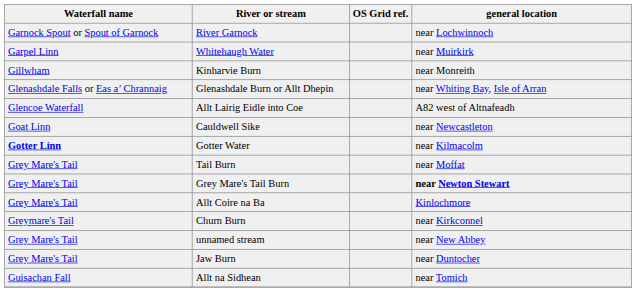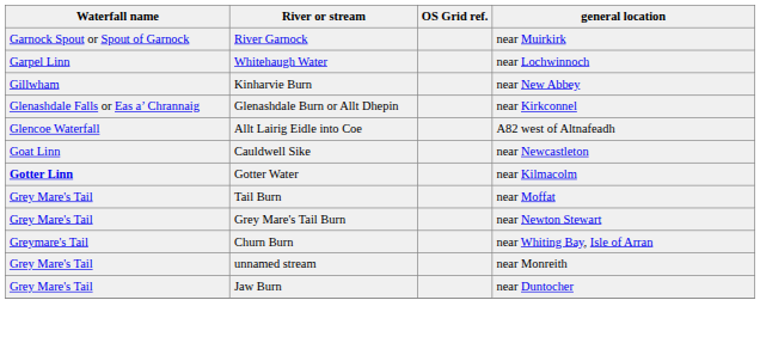River Garnock | general location: near Lochwinnoch -> near Muirkirk
Whitehaugh Water | general location: near Muirkirk -> near Lochwinnoch
Kinharvie Burn | general location: near Monreith -> near New Abbey
Glenashdale Burn or Allt Dhepin | general location: near Whiting Bay, Isle of Arran -> near Kirkconnel
Grey Mare's Tail Burn | general location: bold -> normal
- row: Grey Mare's Tail | Allt Coire na Ba | Kinlochmore
Churn Burn | general location: near Kirkconnel -> near Whiting Bay, Isle of Arran
unnamed stream | general location: near New Abbey -> near Monreith
- row: Guisachan Fall | Allt na Sidhean | near Tomich
